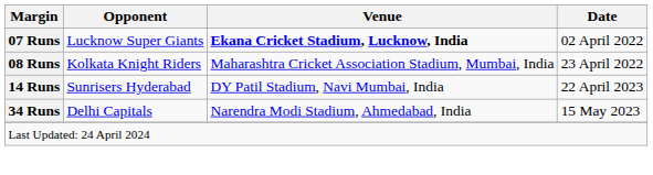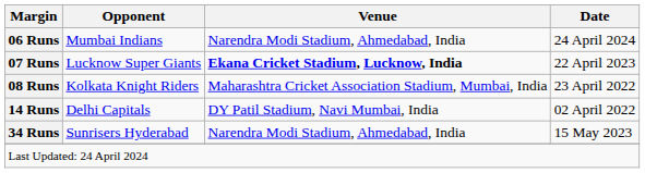+ row: 06 Runs | Mumbai Indians | Narendra Modi Stadium, Ahmedabad, India | 24 April 2024
07 Runs | Date: 02 April 2022 -> 22 April 2023
14 Runs | Opponent: Sunrisers Hyderabad -> Delhi Capitals
14 Runs | Date: 22 April 2023 -> 02 April 2022
34 Runs | Opponent: Delhi Capitals -> Sunrisers Hyderabad
